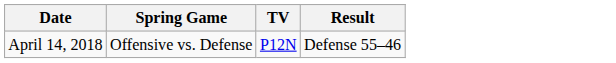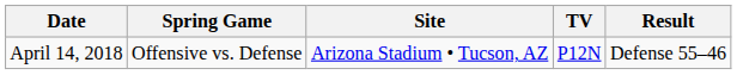+ column: Site | Arizona Stadium • Tucson, AZ
